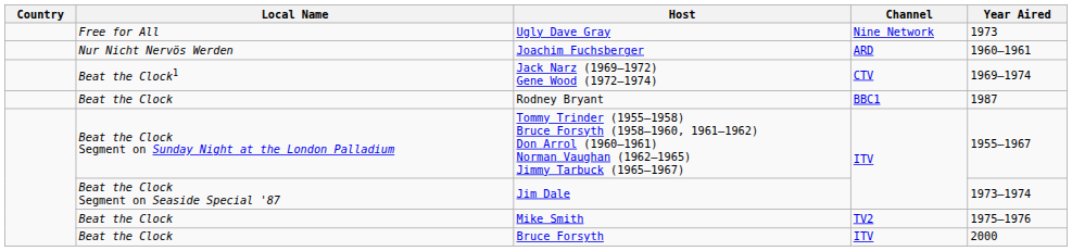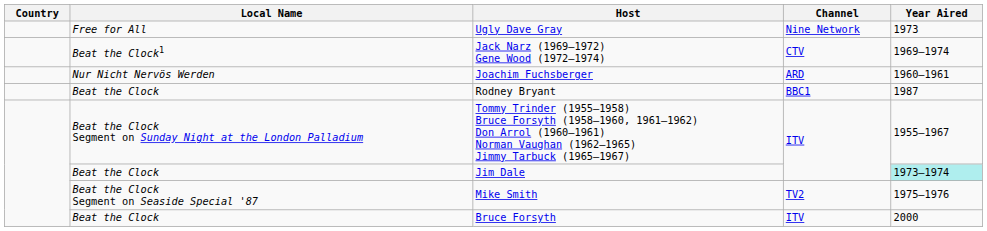rows swapped: Jack Narz (1969–1972) Gene Wood (1972–1974) <-> Joachim Fuchsberger
Jim Dale | Local Name: Beat the Clock Segment on Seaside Special '87 -> Beat the Clock
Jim Dale | Year Aired: no background -> paleturquoise background
Mike Smith | Local Name: Beat the Clock -> Beat the Clock Segment on Seaside Special '87
